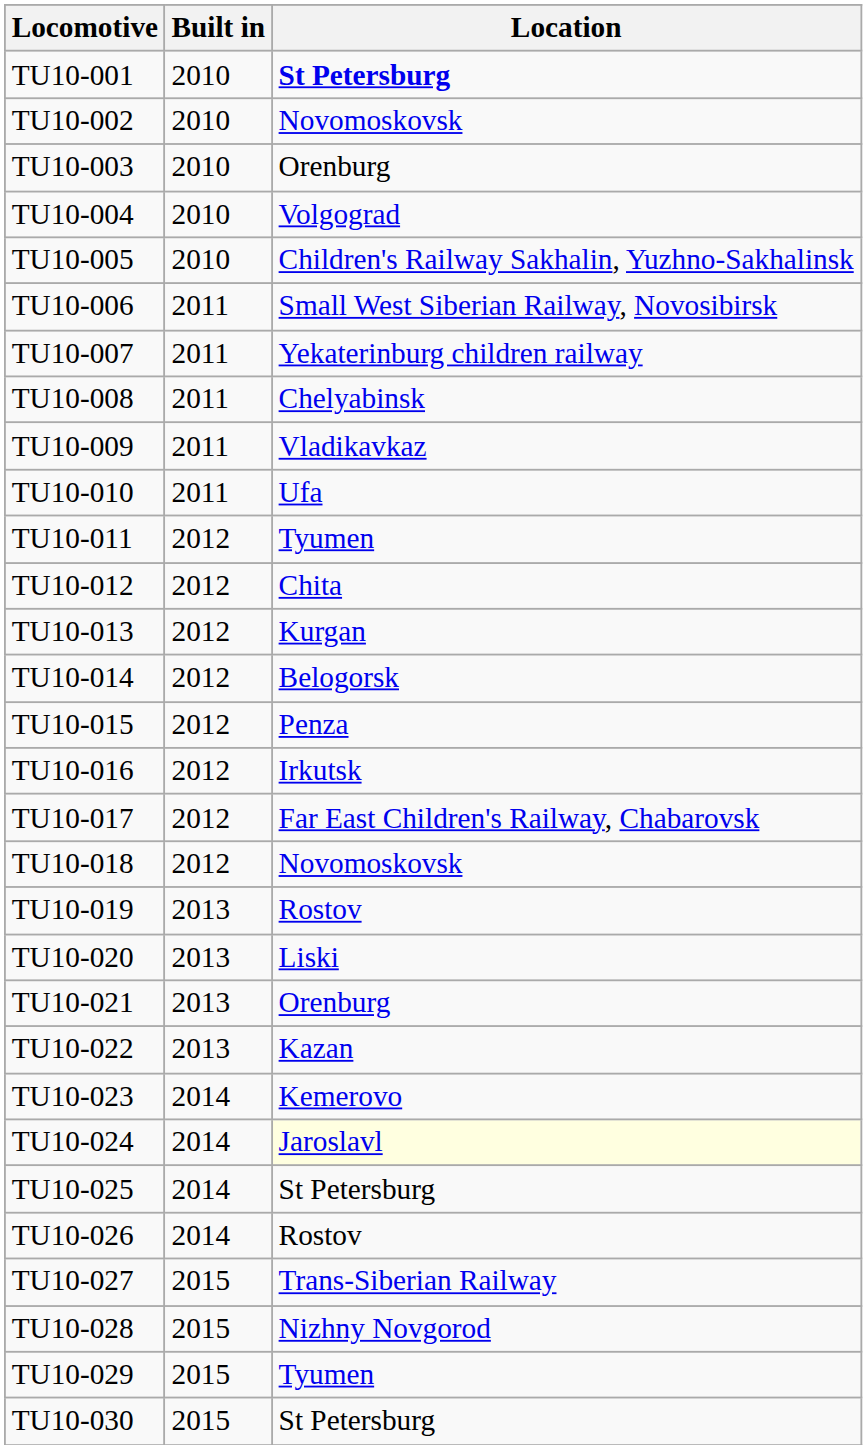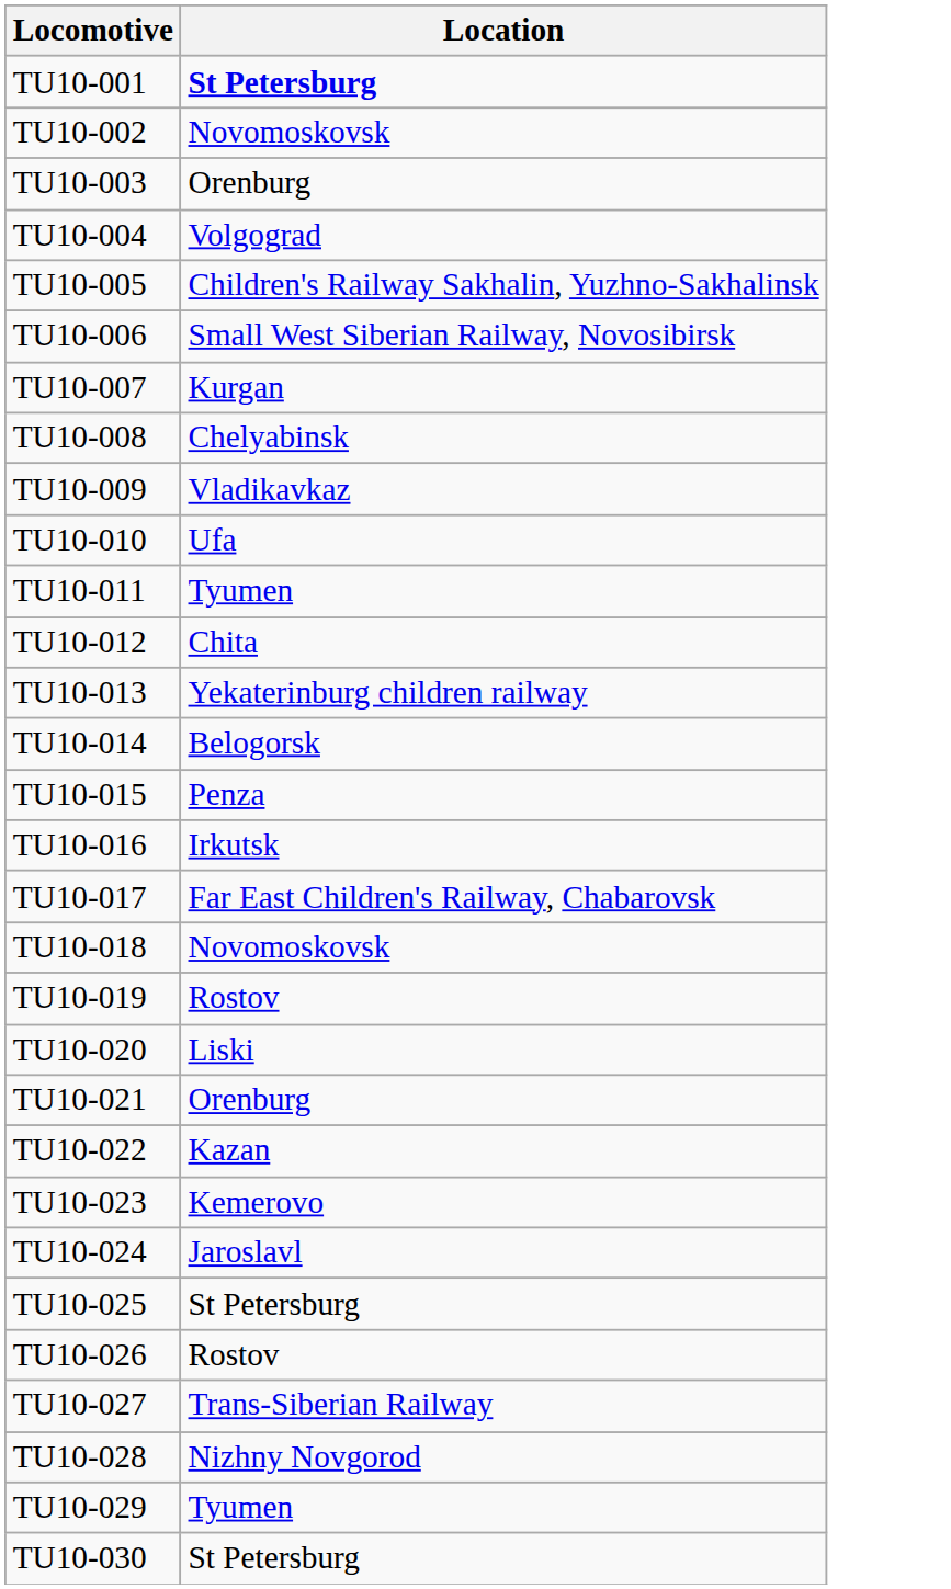- column: Built in | 2010 | 2010 | 2010 | 2010 | 2010 | 2011 | 2011 | 2011 | 2011 | 2011 | 2012 | 2012 | 2012 | 2012 | 2012 | 2012 | 2012 | 2012 | 2013 | 2013 | 2013 | 2013 | 2014 | 2014 | 2014 | 2014 | 2015 | 2015 | 2015 | 2015
TU10-007 | Location: Yekaterinburg children railway -> Kurgan
TU10-013 | Location: Kurgan -> Yekaterinburg children railway
TU10-024 | Location: lightyellow background -> no background
